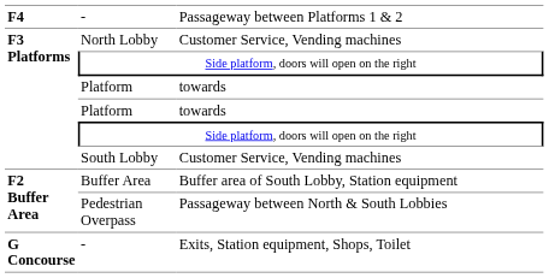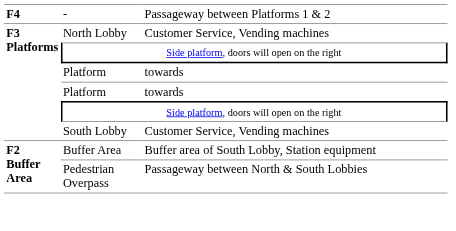- row: G Concourse | - | Exits, Station equipment, Shops, Toilet
